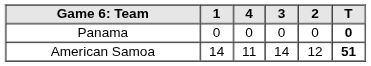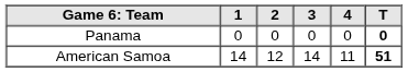columns swapped: 2 <-> 4
